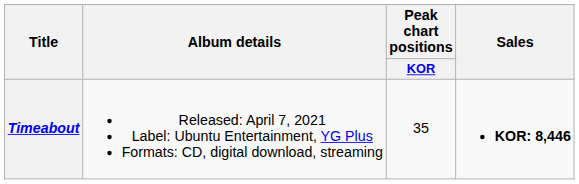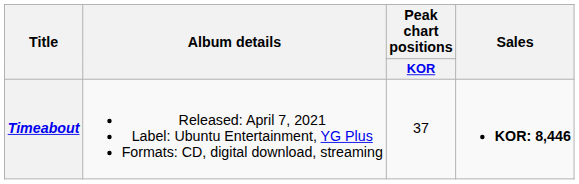Timeabout | Peak chart positions / KOR: 35 -> 37
